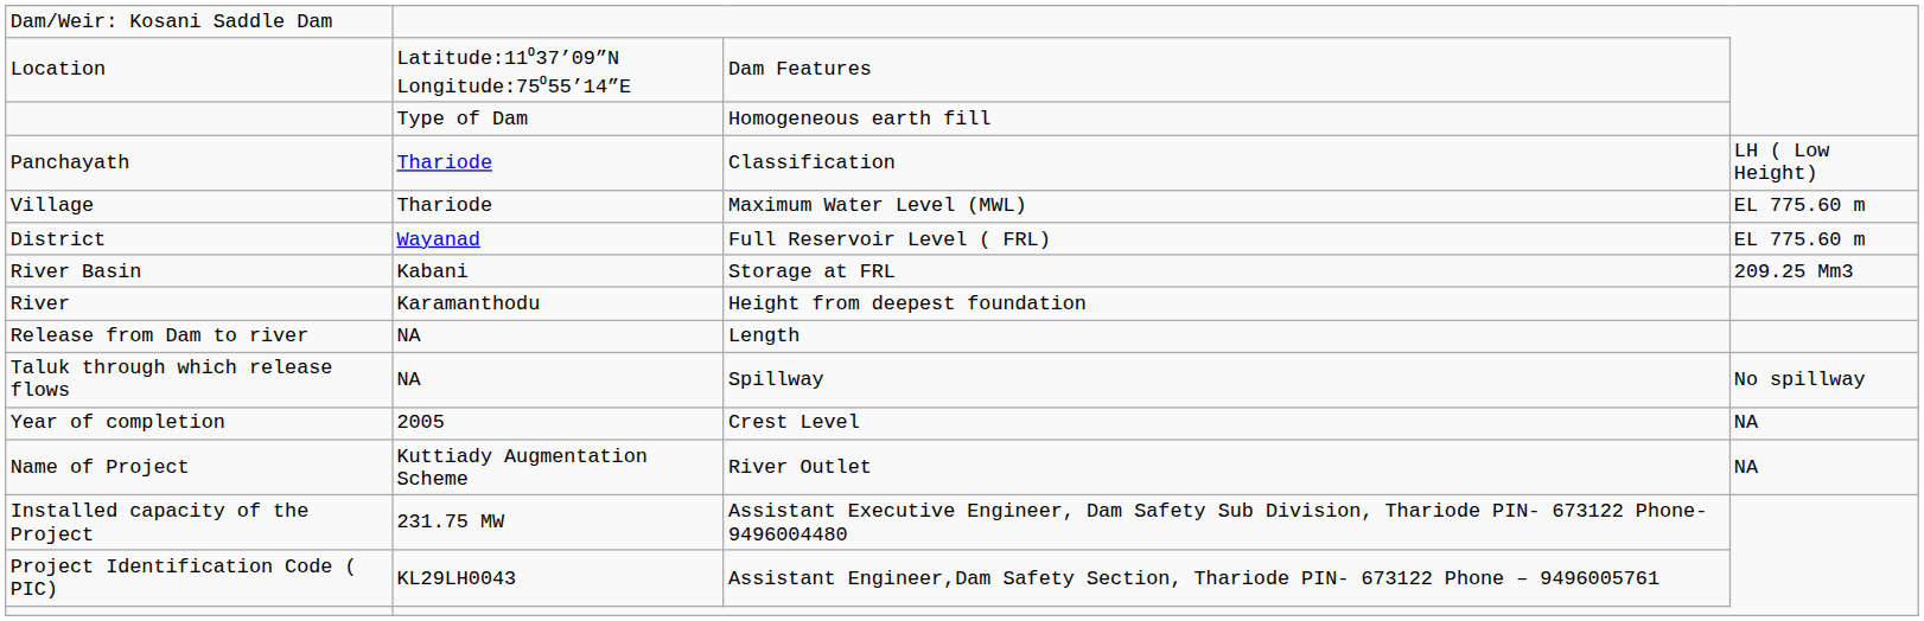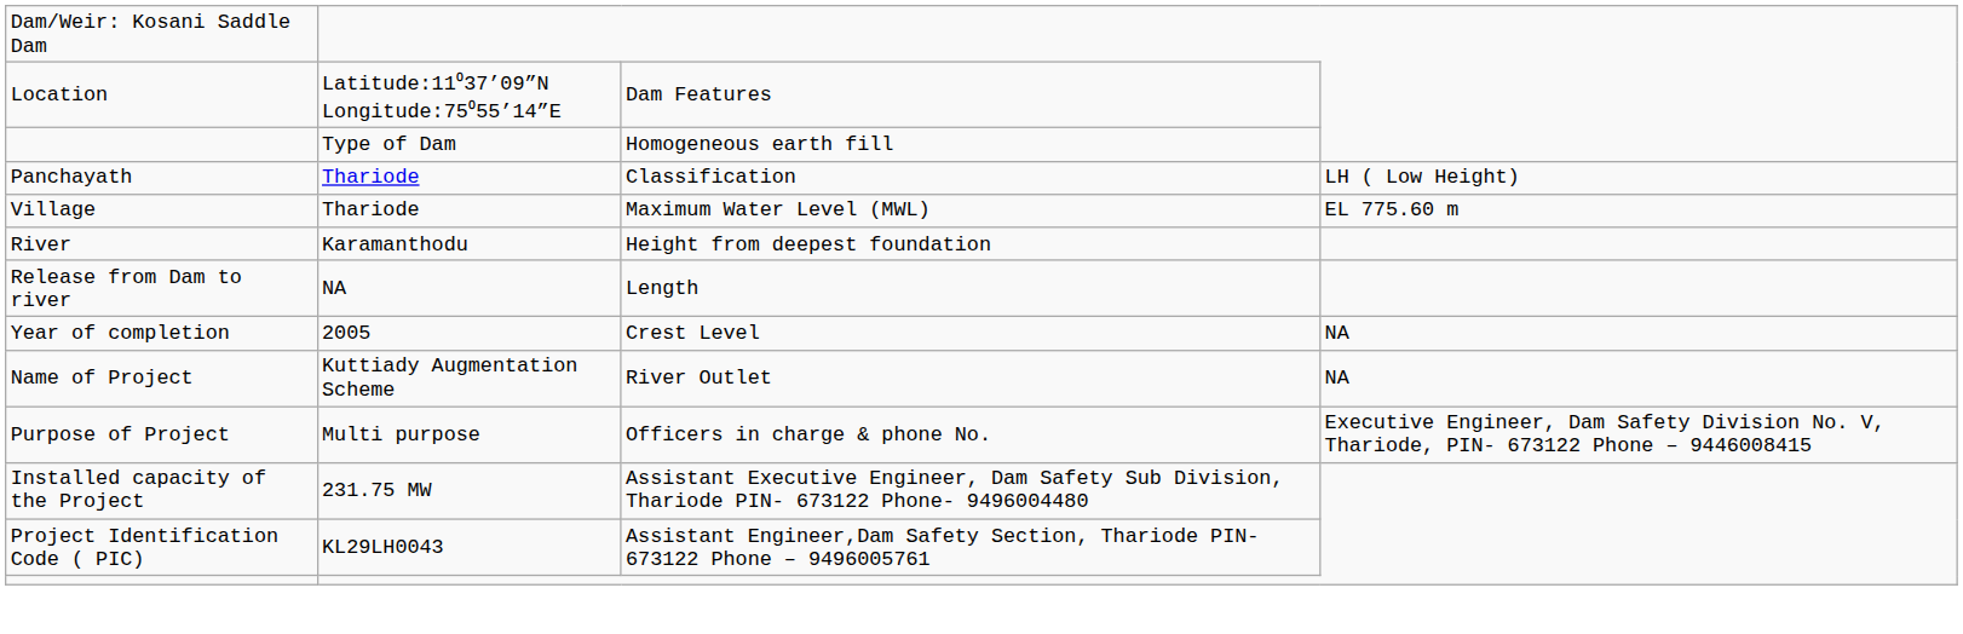- row: District | Wayanad | Full Reservoir Level ( FRL) | EL 775.60 m
- row: River Basin | Kabani | Storage at FRL | 209.25 Mm3
- row: Taluk through which release flows | NA | Spillway | No spillway
+ row: Purpose of Project | Multi purpose | Officers in charge & phone No. | Executive Engineer, Dam Safety Division No. V, Thariode, PIN- 673122 Phone – 9446008415
